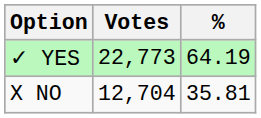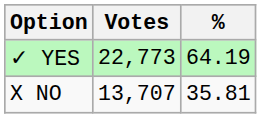X NO | Votes: 12,704 -> 13,707
